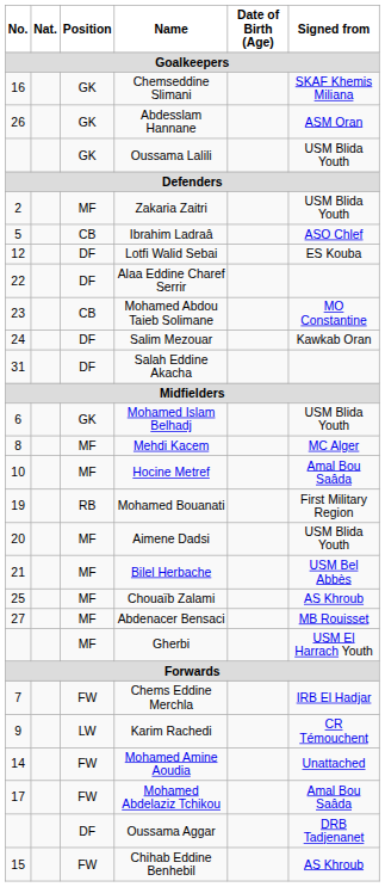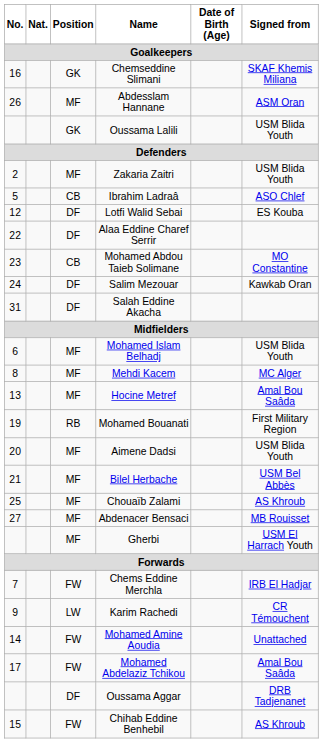Abdesslam Hannane | Position: GK -> MF
Mohamed Islam Belhadj | Position: GK -> MF
Hocine Metref | No.: 10 -> 13
